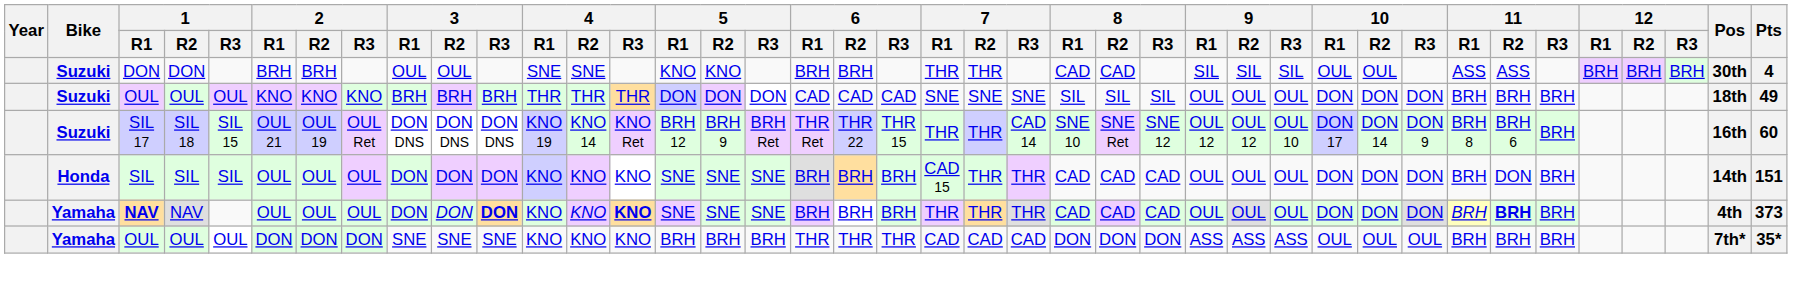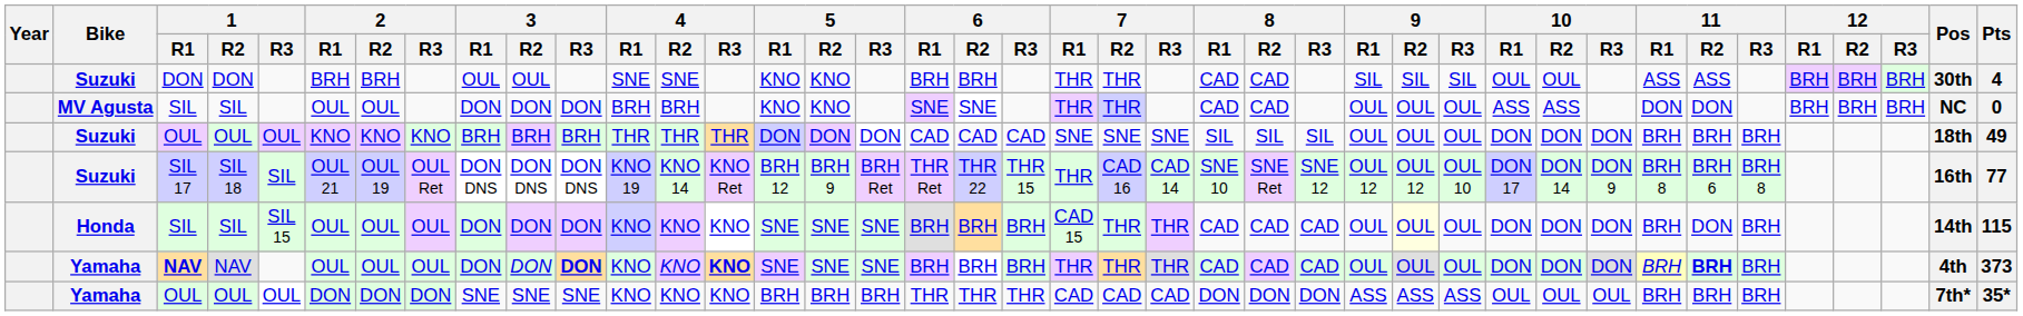+ row: MV Agusta | SIL | SIL | OUL | OUL | DON | DON | DON | BRH | BRH | KNO | KNO | SNE | SNE | THR | THR | CAD | CAD | OUL | OUL | OUL | ASS | ASS | DON | DON | BRH | BRH | BRH | NC | 0
SIL 17 | 1 / R3: SIL 15 -> SIL
SIL 17 | 7 / R2: THR -> CAD 16
SIL 17 | 11 / R3: BRH -> BRH 8
SIL 17 | Pts: 60 -> 77
Honda / SIL | 1 / R3: SIL -> SIL 15
Honda / SIL | 9 / R2: no background -> lightyellow background
Honda / SIL | Pts: 151 -> 115
